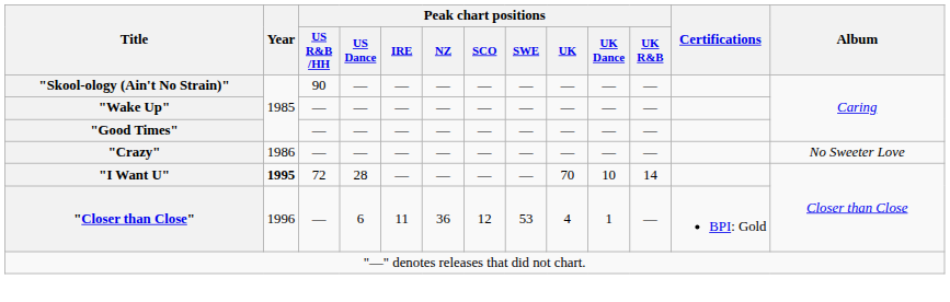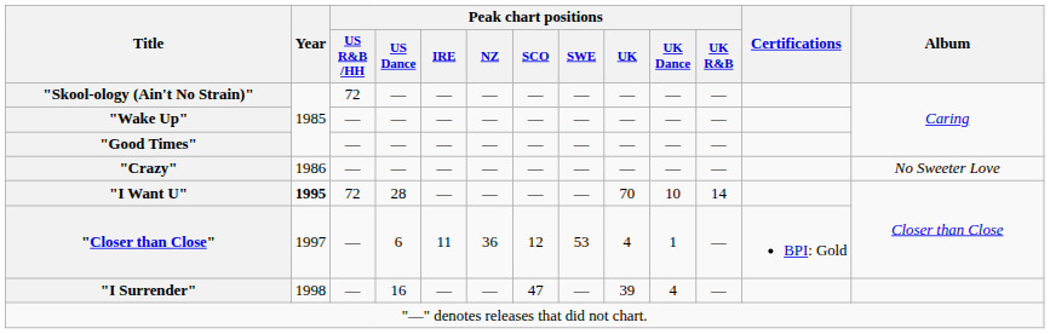"Skool-ology (Ain't No Strain)" | Peak chart positions / US R&B /HH: 90 -> 72
"Closer than Close" | Year: 1996 -> 1997
+ row: "I Surrender" | 1998 | — | 16 | — | — | 47 | — | 39 | 4 | —
